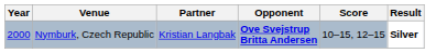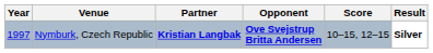Nymburk, Czech Republic | Year: 2000 -> 1997
Nymburk, Czech Republic | Partner: normal -> bold
